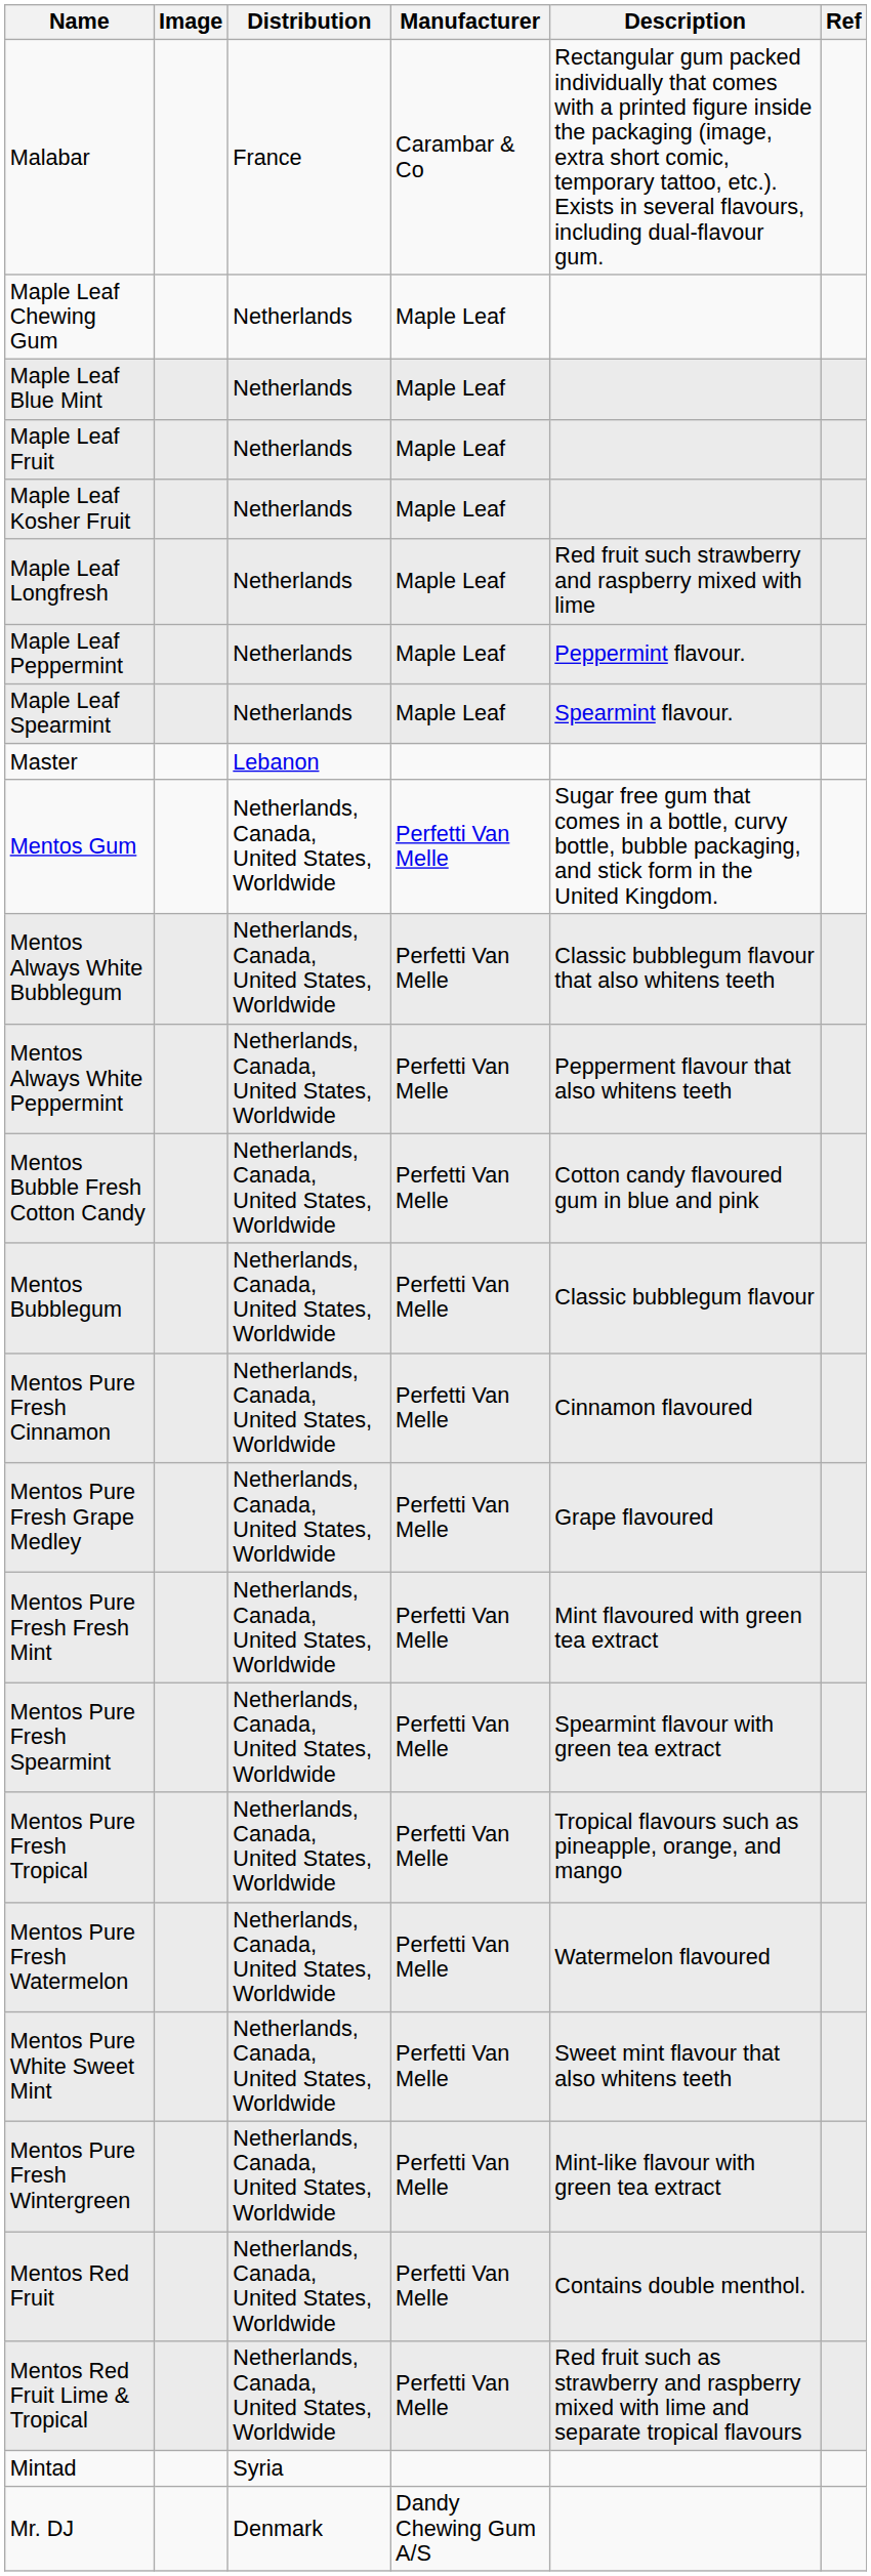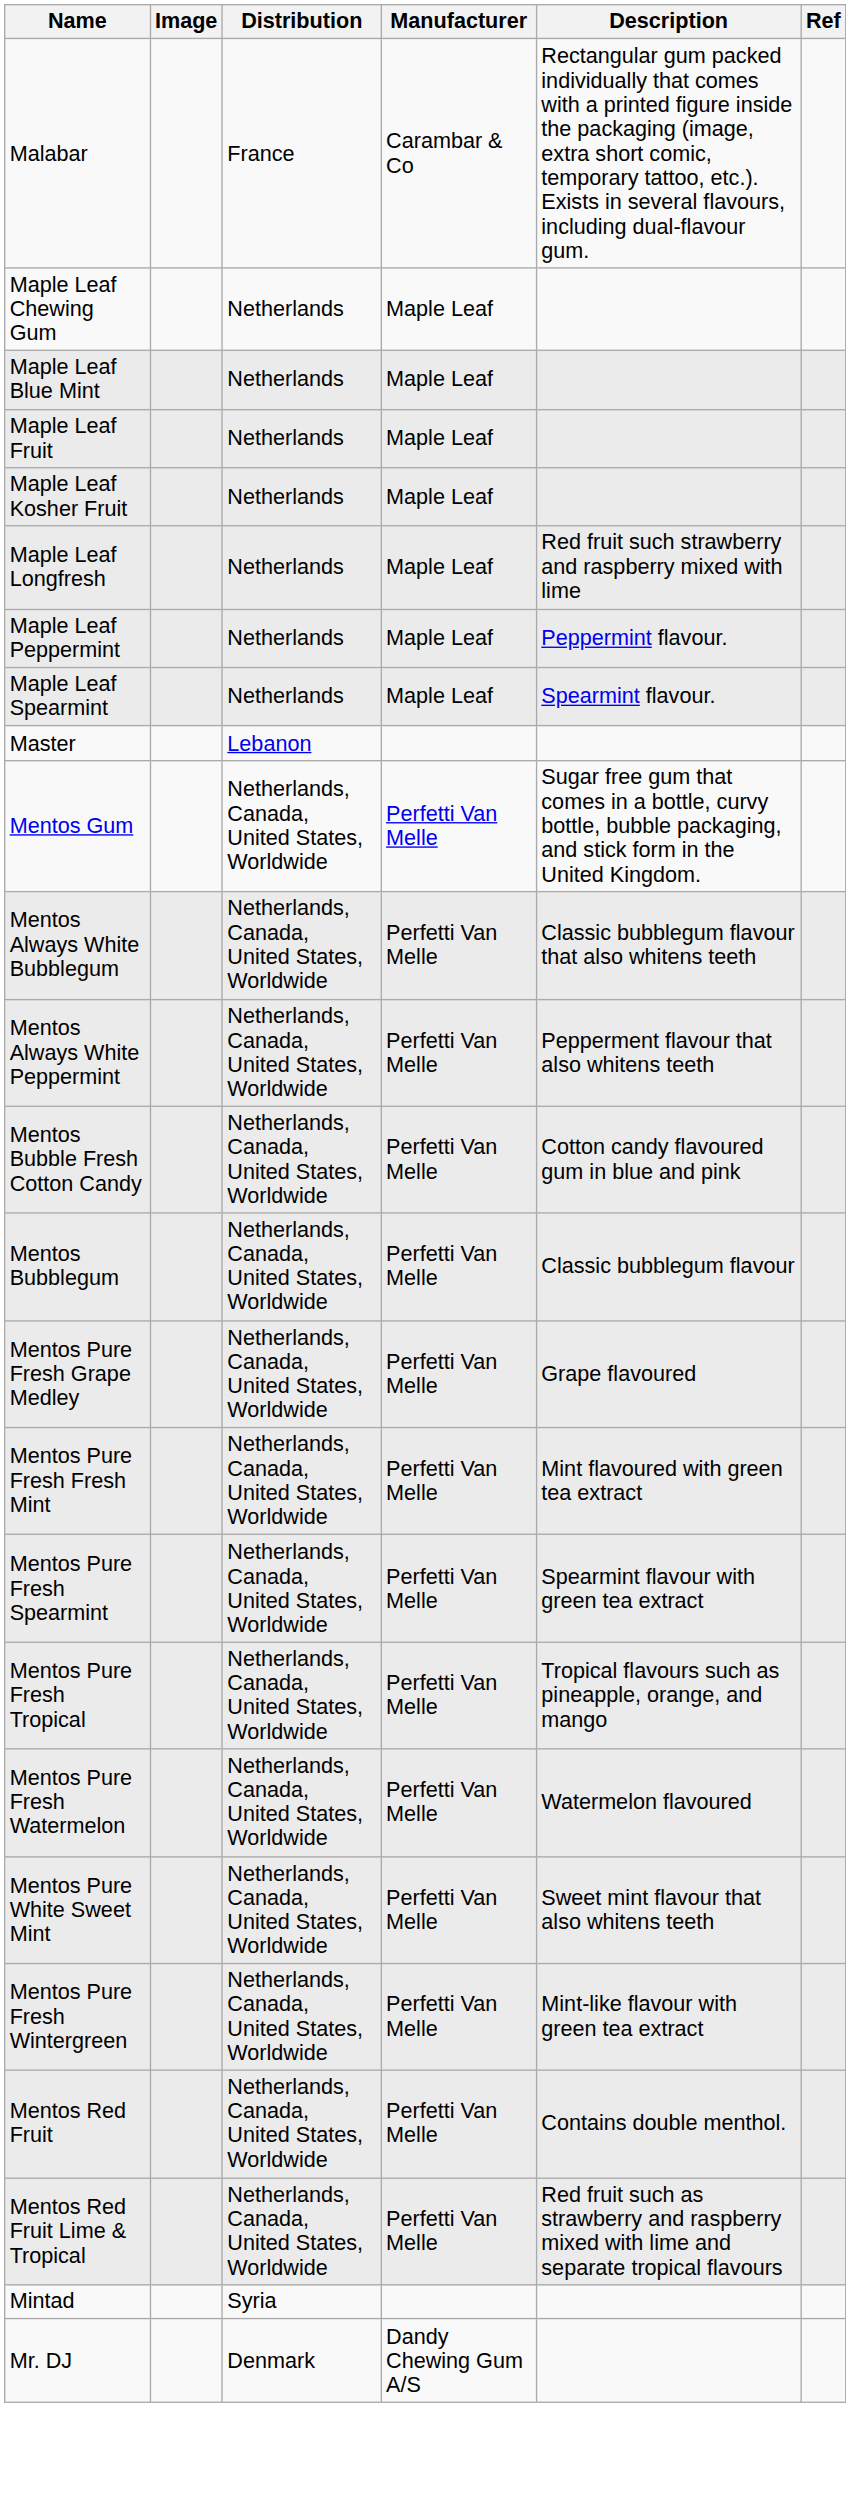- row: Mentos Pure Fresh Cinnamon | Netherlands, Canada, United States, Worldwide | Perfetti Van Melle | Cinnamon flavoured
